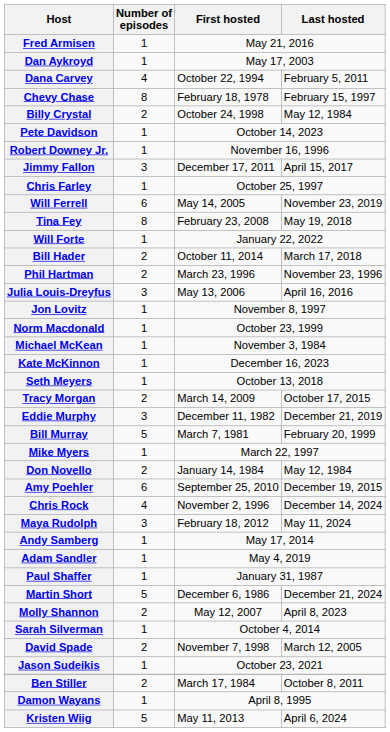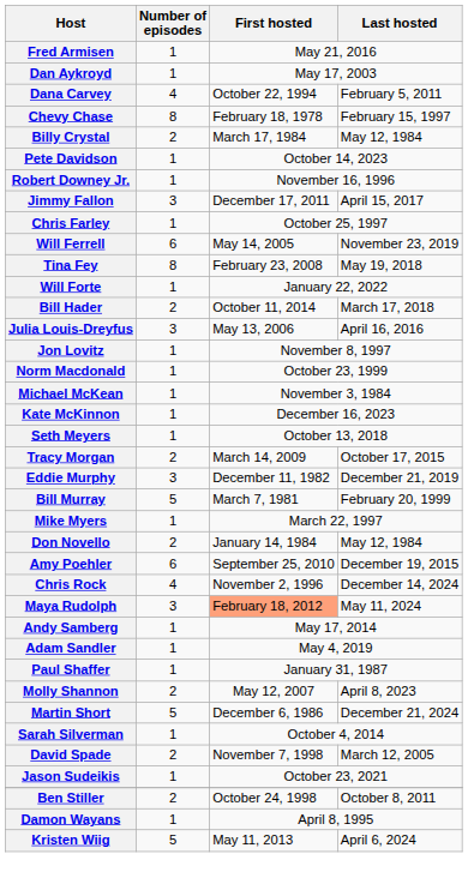Billy Crystal | First hosted: October 24, 1998 -> March 17, 1984
- row: Phil Hartman | 2 | March 23, 1996 | November 23, 1996
Maya Rudolph | First hosted: no background -> lightsalmon background
rows swapped: Molly Shannon <-> Martin Short
Ben Stiller | First hosted: March 17, 1984 -> October 24, 1998
